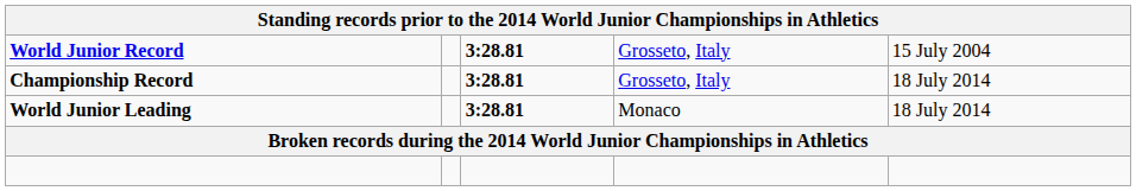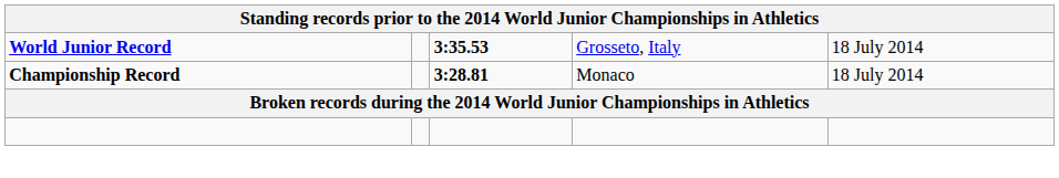World Junior Record | column 3: 3:28.81 -> 3:35.53
World Junior Record | column 5: 15 July 2004 -> 18 July 2014
Championship Record | column 4: Grosseto, Italy -> Monaco
- row: World Junior Leading | 3:28.81 | Monaco | 18 July 2014
